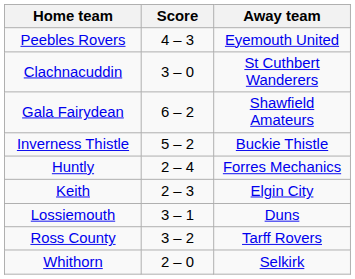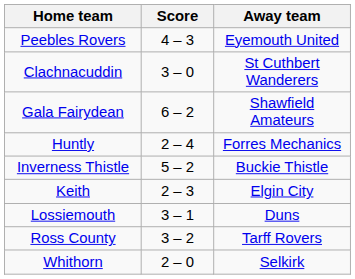rows swapped: Huntly <-> Inverness Thistle
